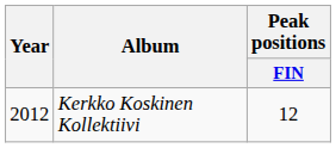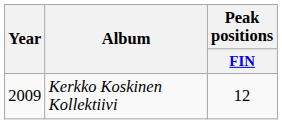Kerkko Koskinen Kollektiivi | Year: 2012 -> 2009
